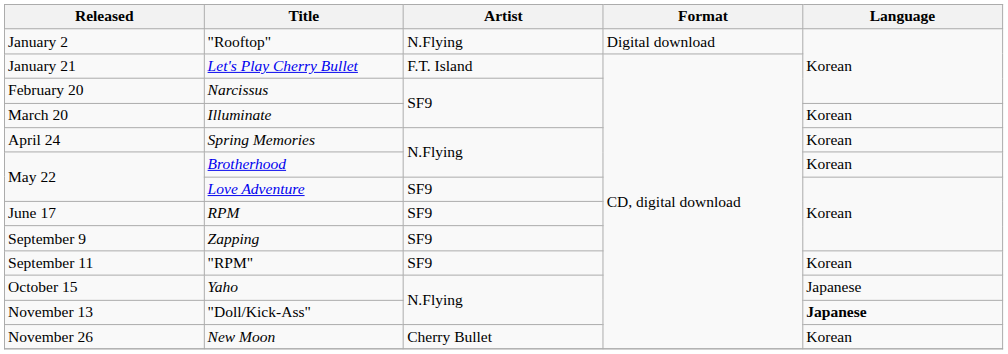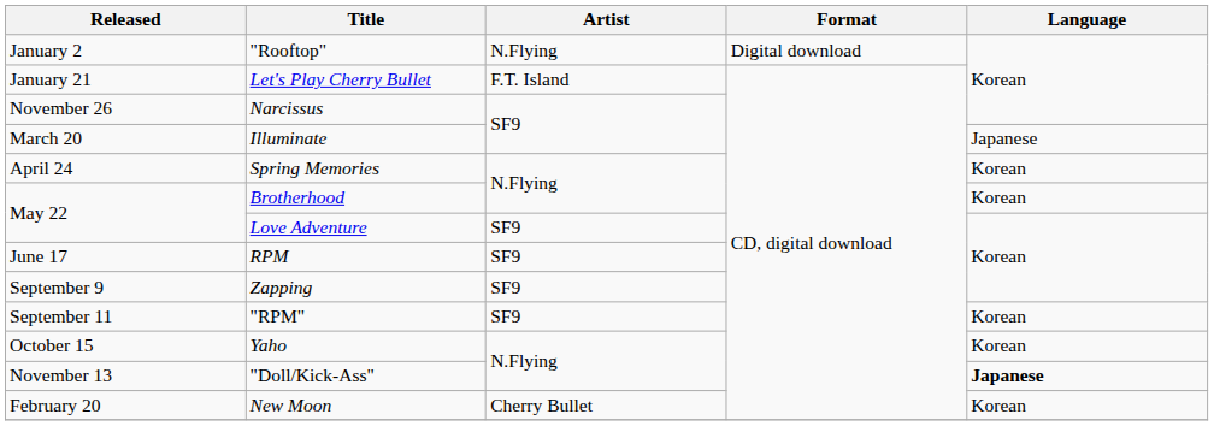Narcissus | Released: February 20 -> November 26
Illuminate | Language: Korean -> Japanese
Yaho | Language: Japanese -> Korean
New Moon | Released: November 26 -> February 20
